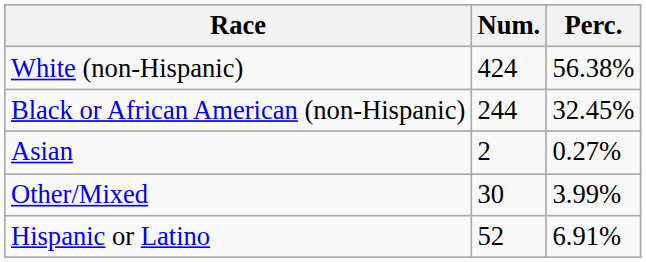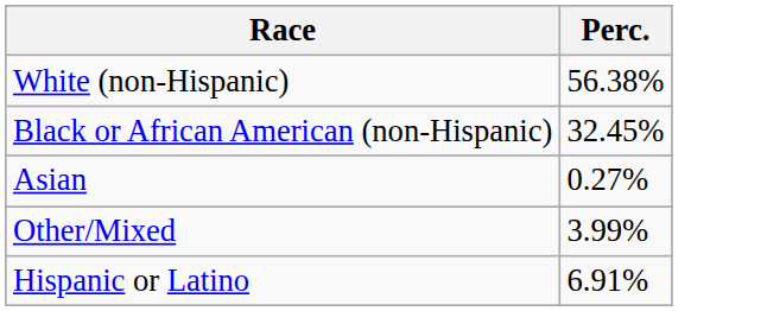- column: Num. | 424 | 244 | 2 | 30 | 52
